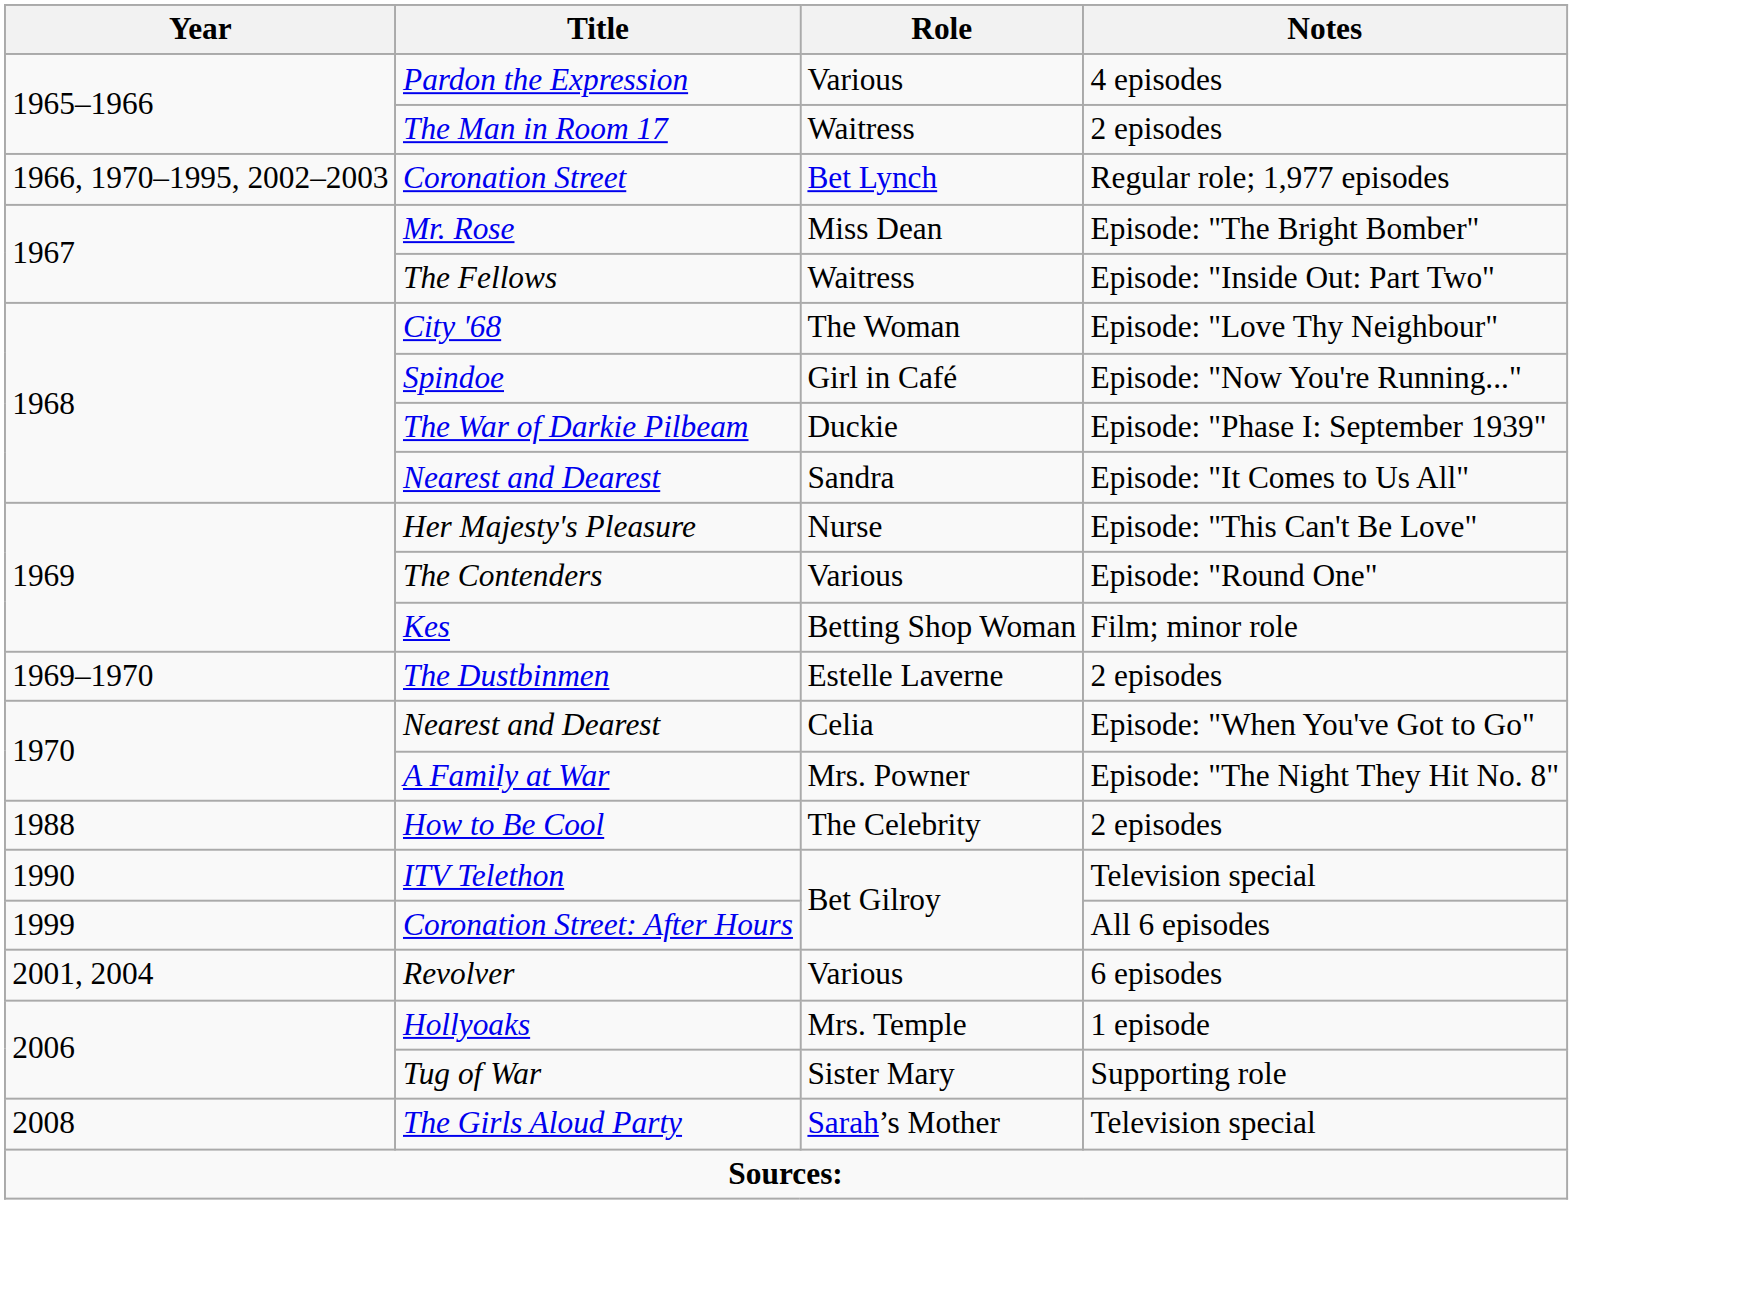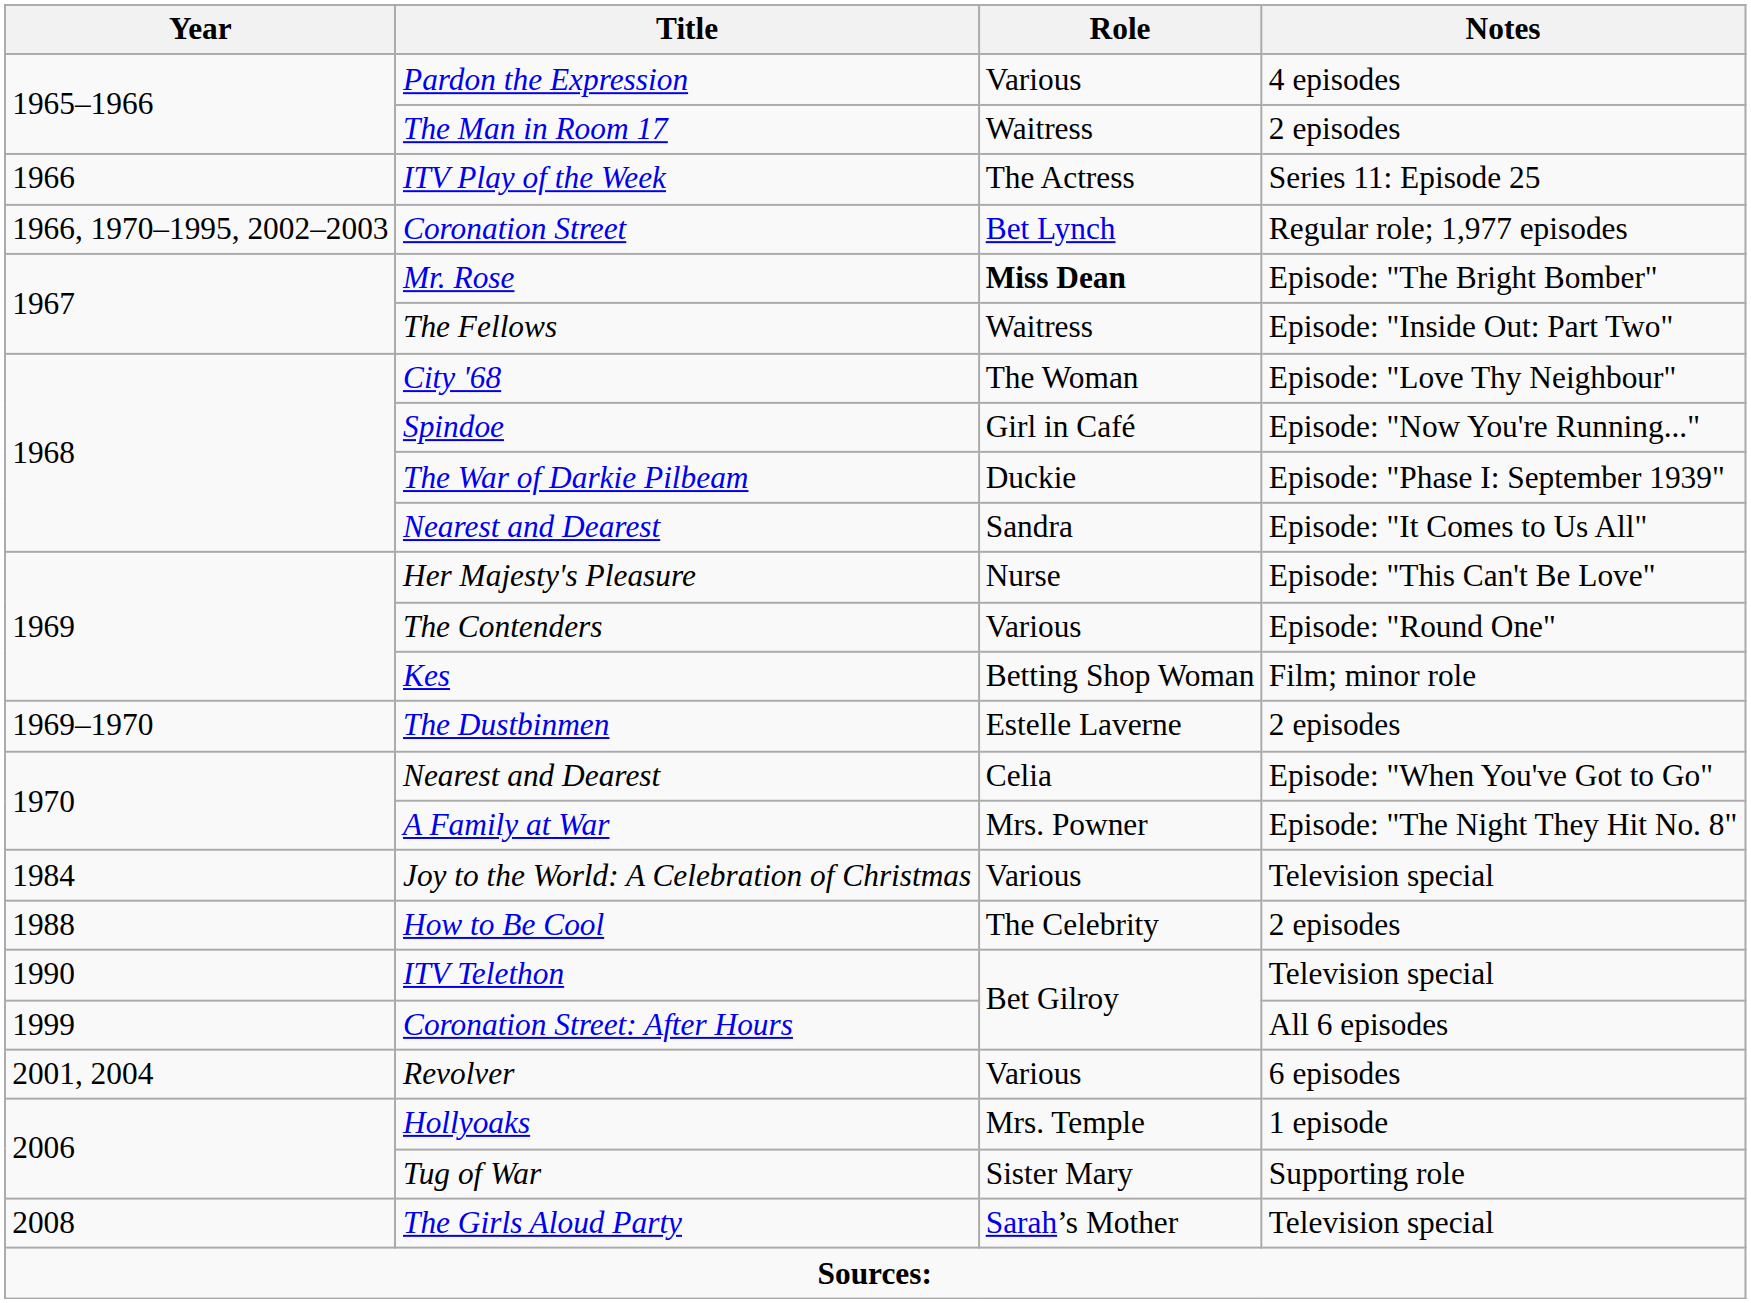+ row: 1966 | ITV Play of the Week | The Actress | Series 11: Episode 25
Mr. Rose | Role: normal -> bold
+ row: 1984 | Joy to the World: A Celebration of Christmas | Various | Television special
